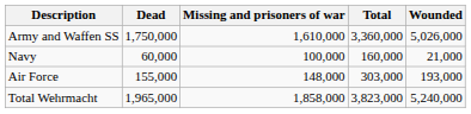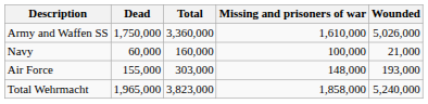columns swapped: Missing and prisoners of war <-> Total
